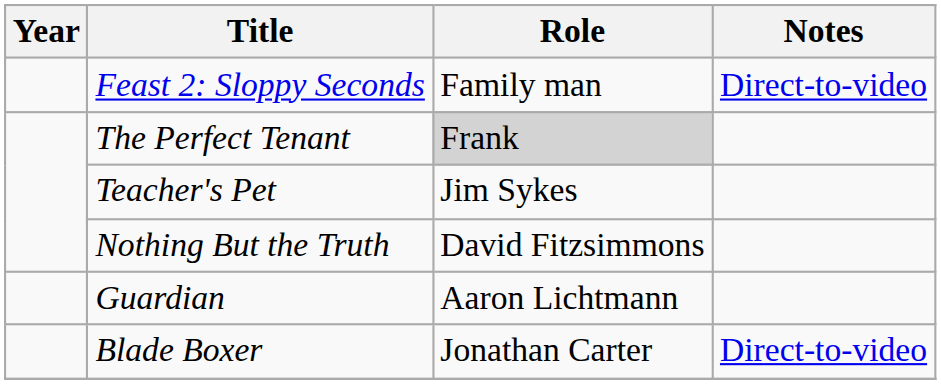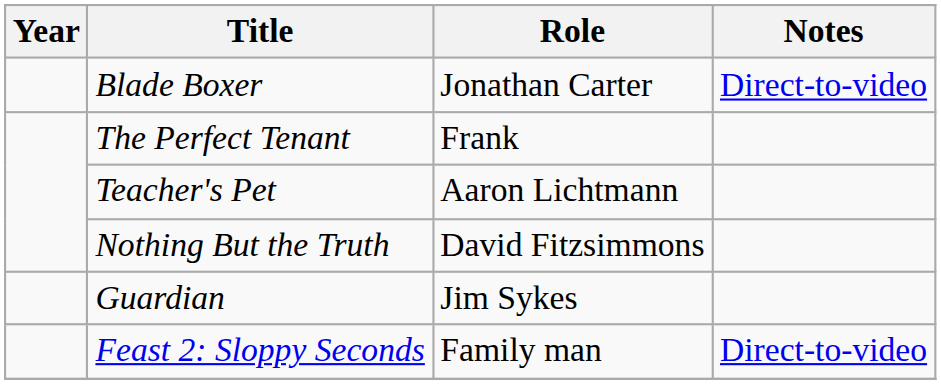rows swapped: Blade Boxer <-> Feast 2: Sloppy Seconds
The Perfect Tenant | Role: lightgrey background -> no background
Teacher's Pet | Role: Jim Sykes -> Aaron Lichtmann
Guardian | Role: Aaron Lichtmann -> Jim Sykes
